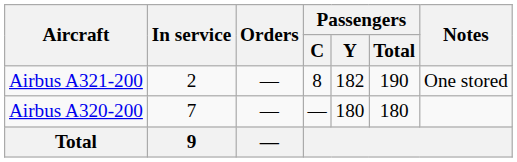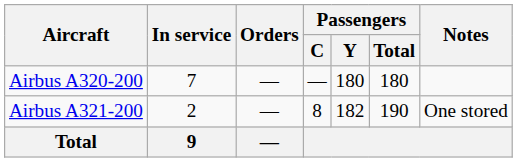rows swapped: Airbus A320-200 <-> Airbus A321-200
